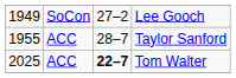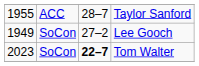rows swapped: Lee Gooch <-> Taylor Sanford
Tom Walter | column 1: 2025 -> 2023
Tom Walter | column 2: ACC -> SoCon
